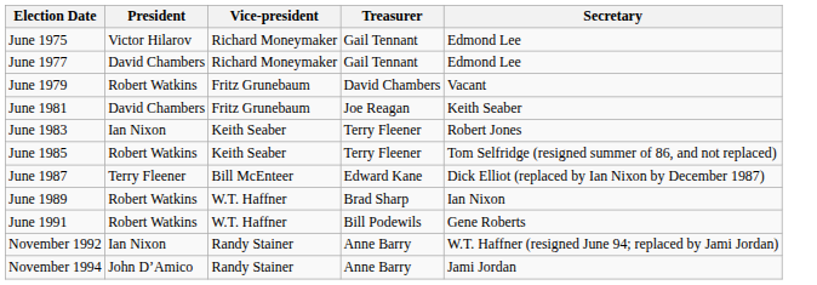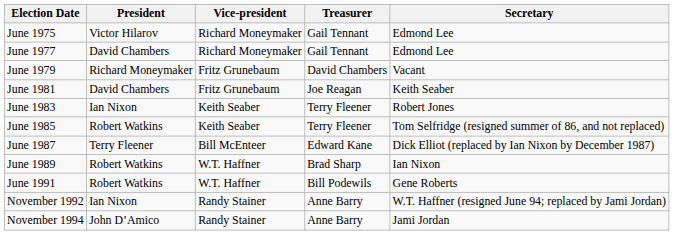June 1979 | President: Robert Watkins -> Richard Moneymaker
